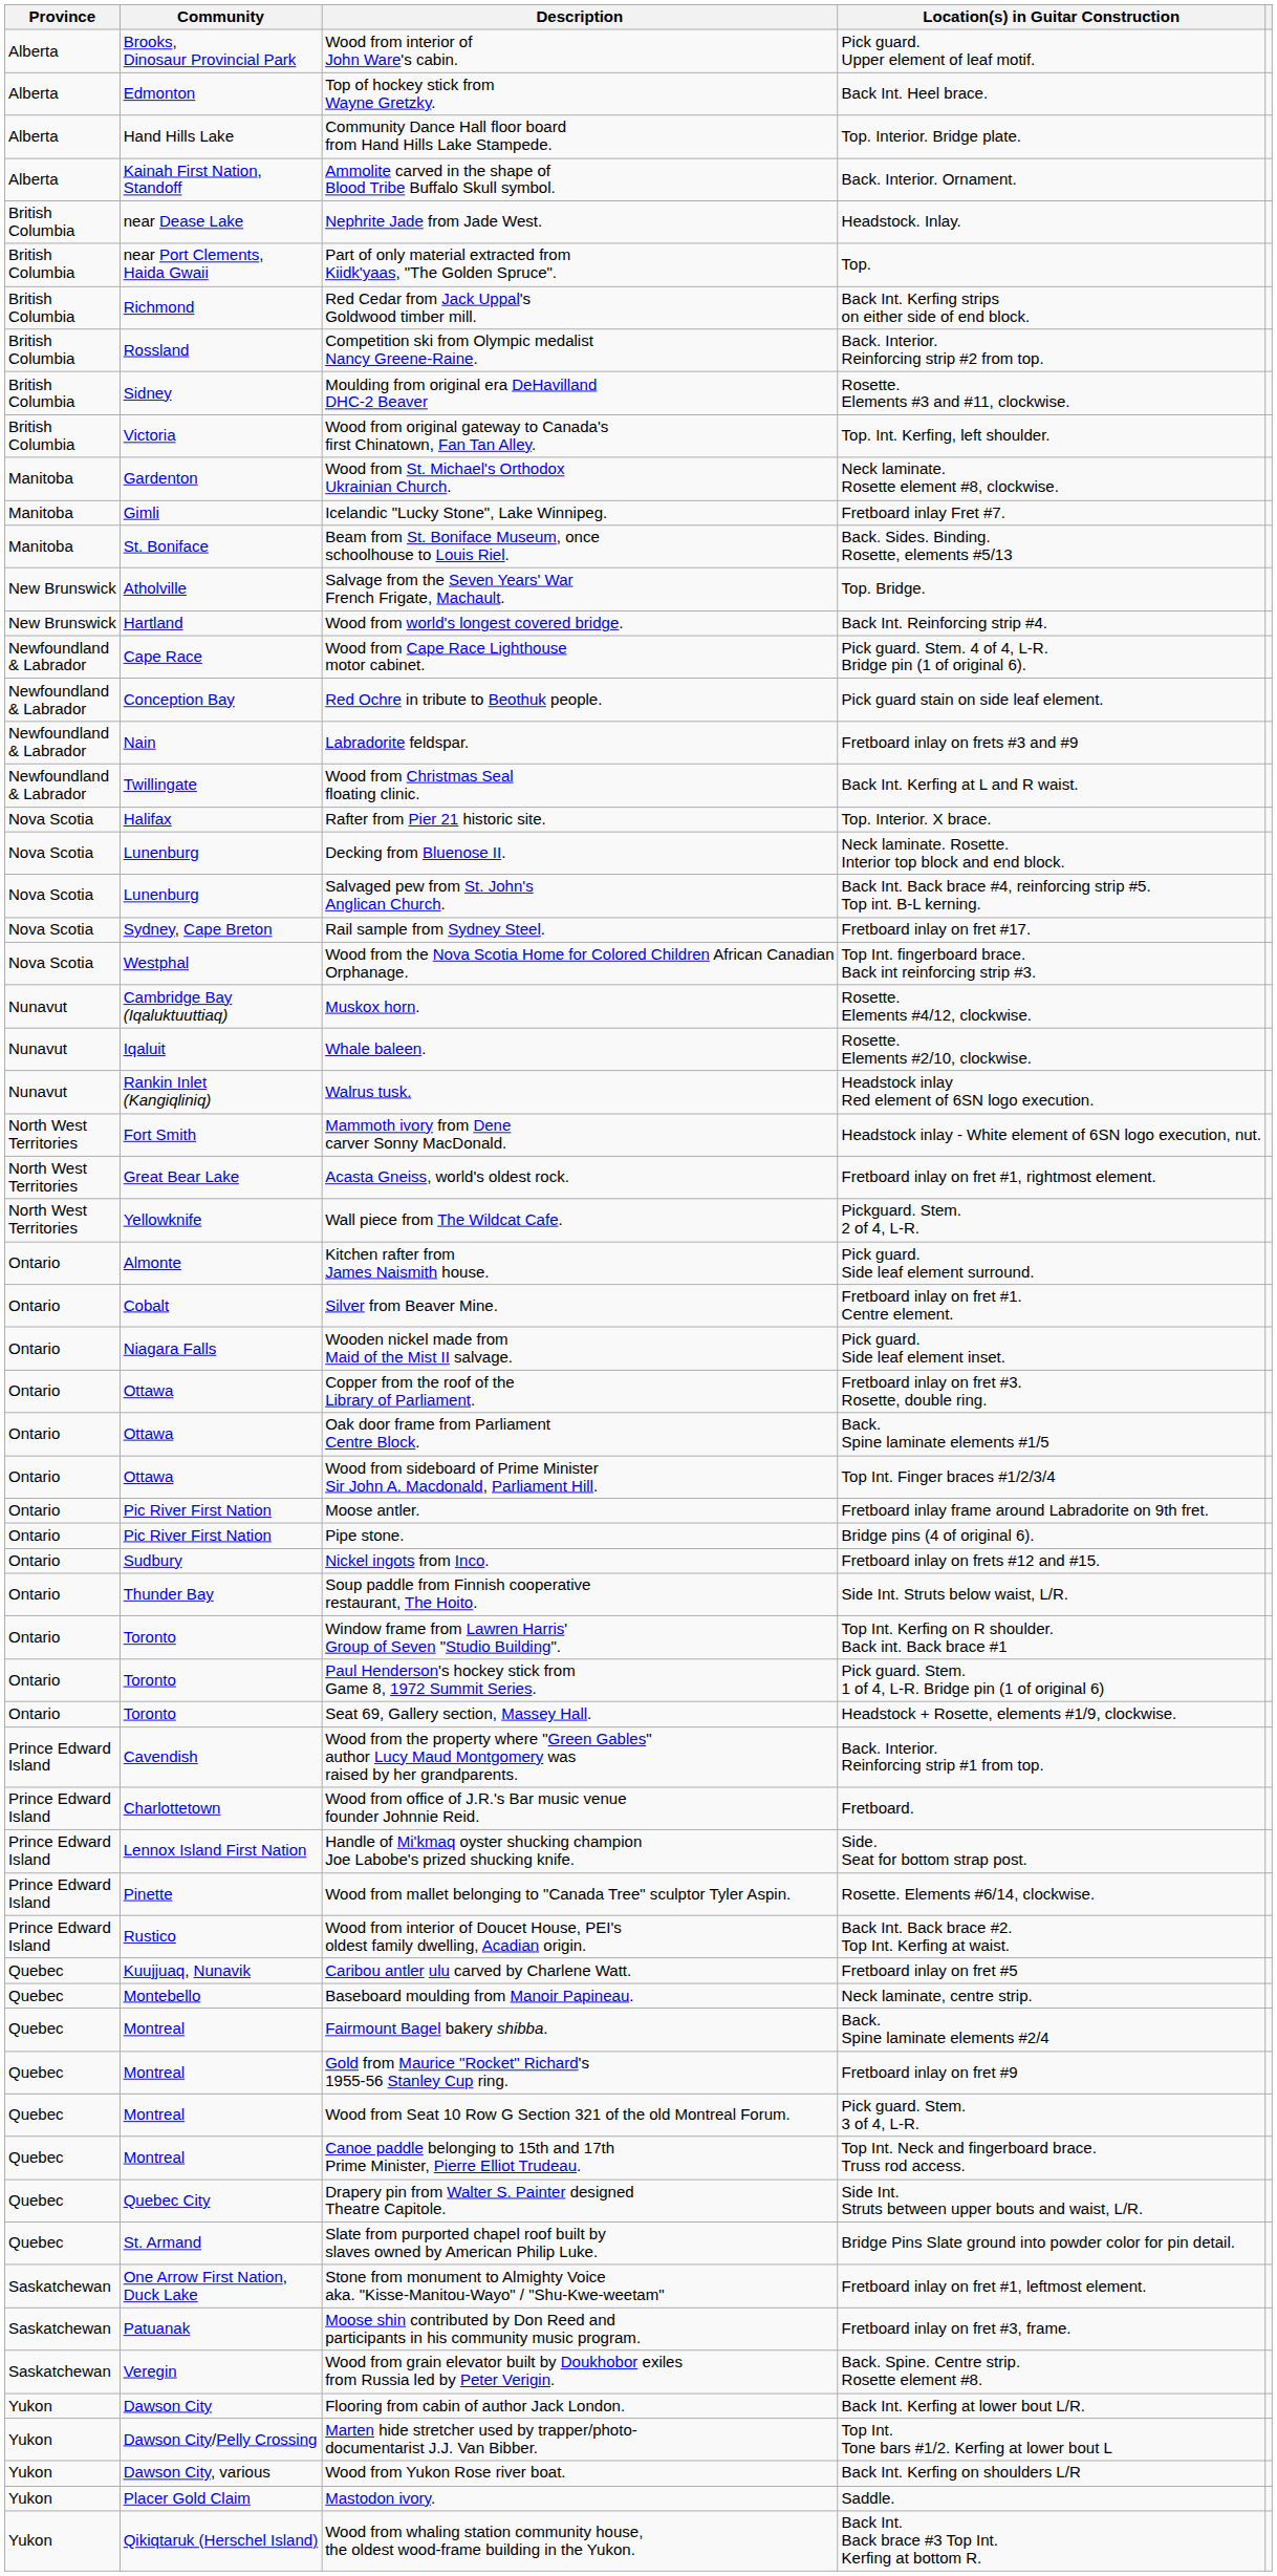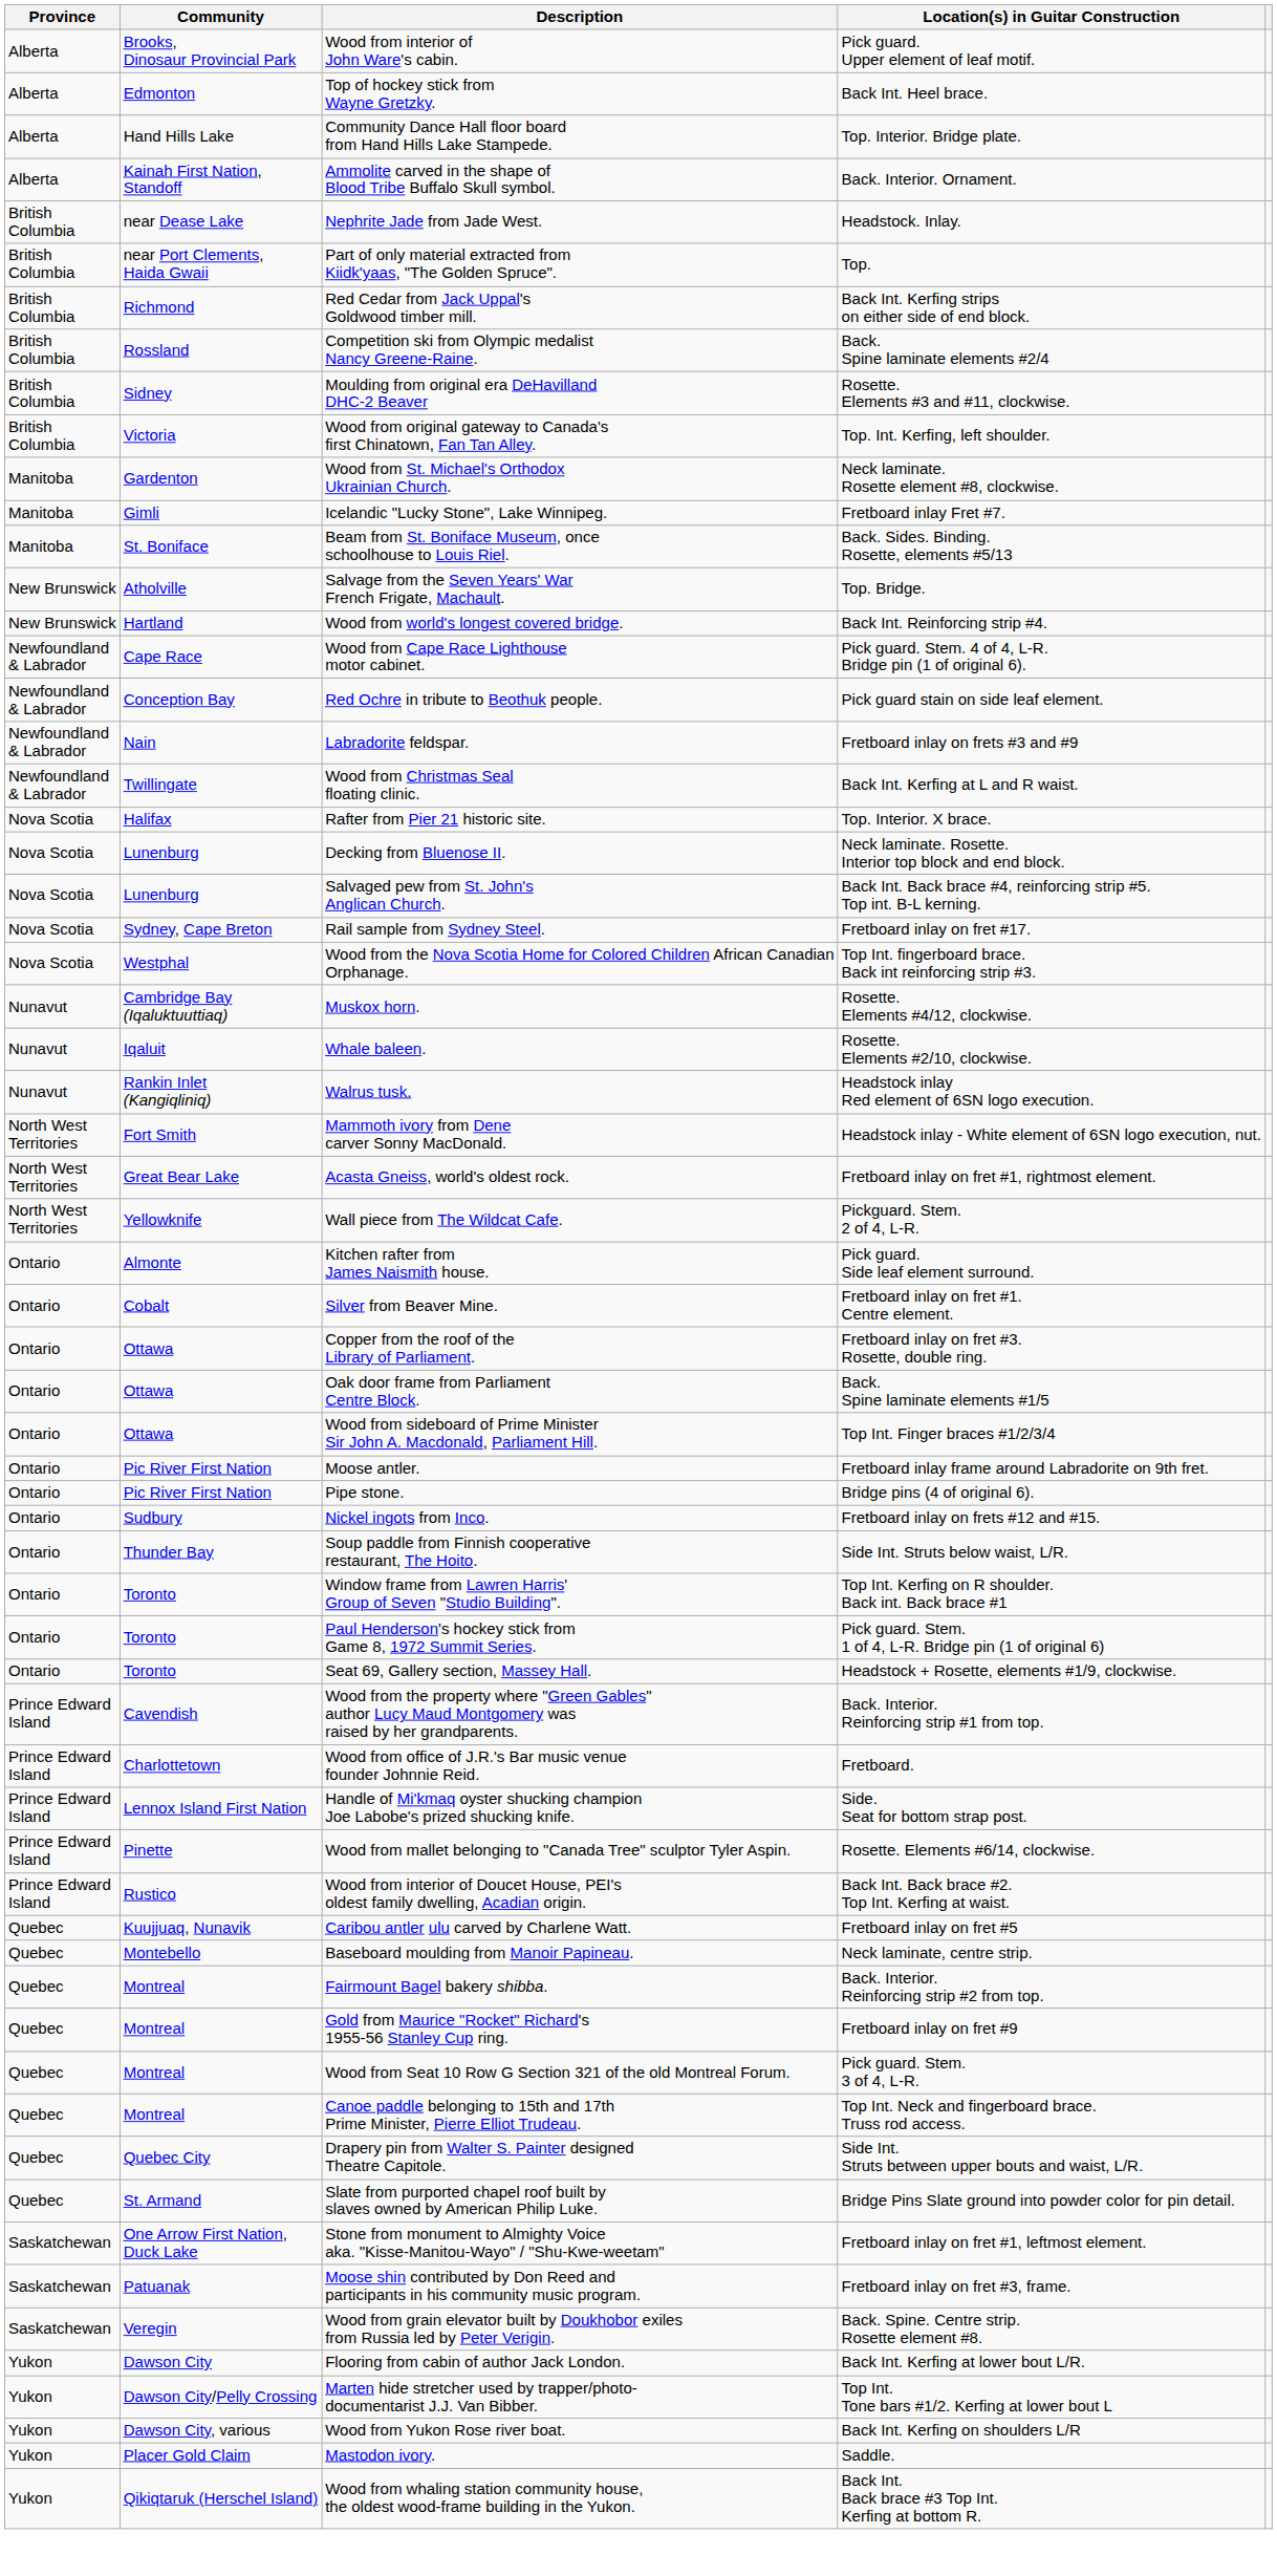Competition ski from Olympic medalist Nancy Greene-Raine. | Location(s) in Guitar Construction: Back. Interior. Reinforcing strip #2 from top. -> Back. Spine laminate elements #2/4
- row: Ontario | Niagara Falls | Wooden nickel made from Maid of the Mist II salvage. | Pick guard. Side leaf element inset.
Fairmount Bagel bakery shibba. | Location(s) in Guitar Construction: Back. Spine laminate elements #2/4 -> Back. Interior. Reinforcing strip #2 from top.
